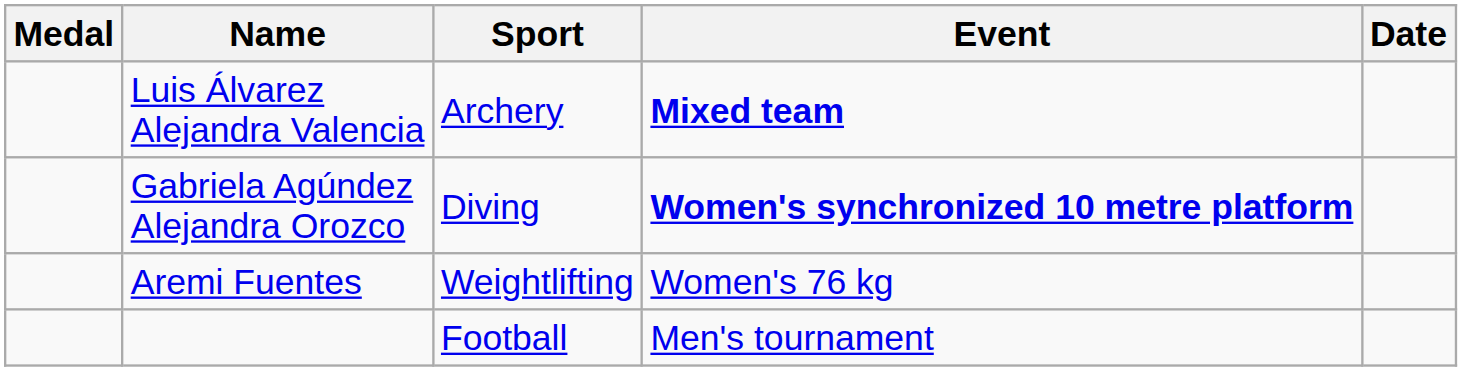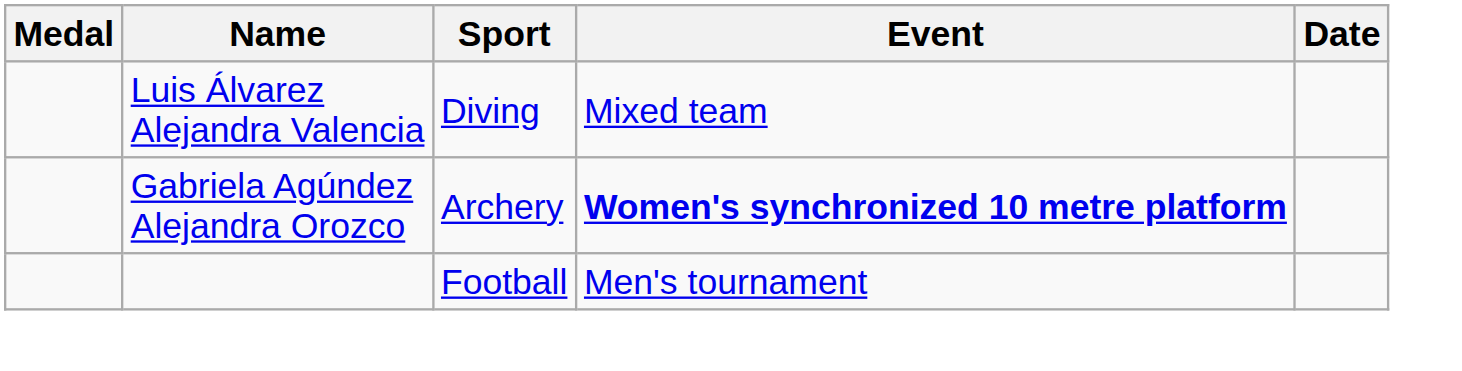Luis Álvarez Alejandra Valencia | Sport: Archery -> Diving
Luis Álvarez Alejandra Valencia | Event: bold -> normal
Gabriela Agúndez Alejandra Orozco | Sport: Diving -> Archery
- row: Aremi Fuentes | Weightlifting | Women's 76 kg
